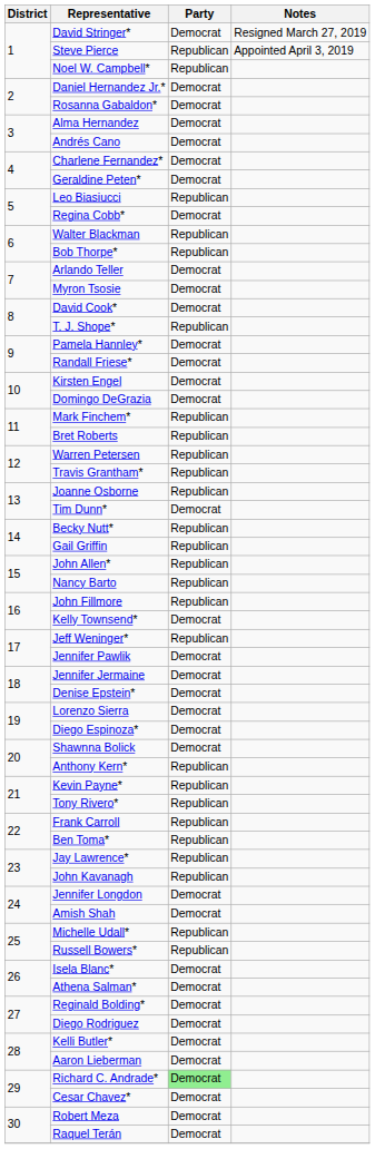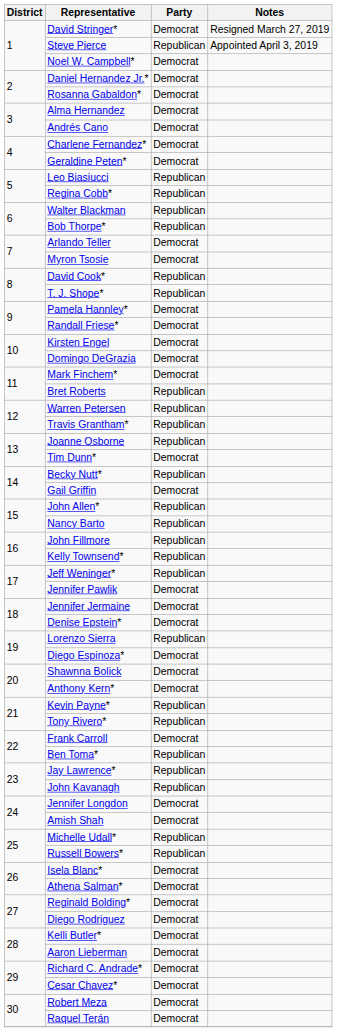Noel W. Campbell* | Party: Republican -> Democrat
Regina Cobb* | Party: Democrat -> Republican
David Cook* | Party: Democrat -> Republican
Mark Finchem* | Party: Republican -> Democrat
Gail Griffin | Party: Republican -> Democrat
Kelly Townsend* | Party: Democrat -> Republican
Lorenzo Sierra | Party: Democrat -> Republican
Anthony Kern* | Party: Republican -> Democrat
Frank Carroll | Party: Republican -> Democrat
Richard C. Andrade* | Party: lightgreen background -> no background
